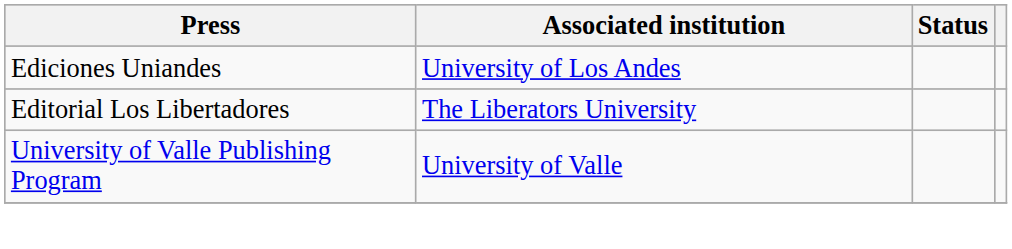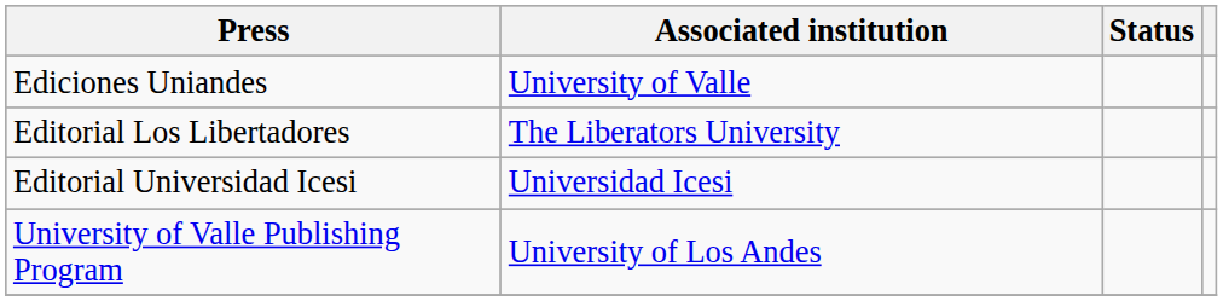Ediciones Uniandes | Associated institution: University of Los Andes -> University of Valle
+ row: Editorial Universidad Icesi | Universidad Icesi
University of Valle Publishing Program | Associated institution: University of Valle -> University of Los Andes
